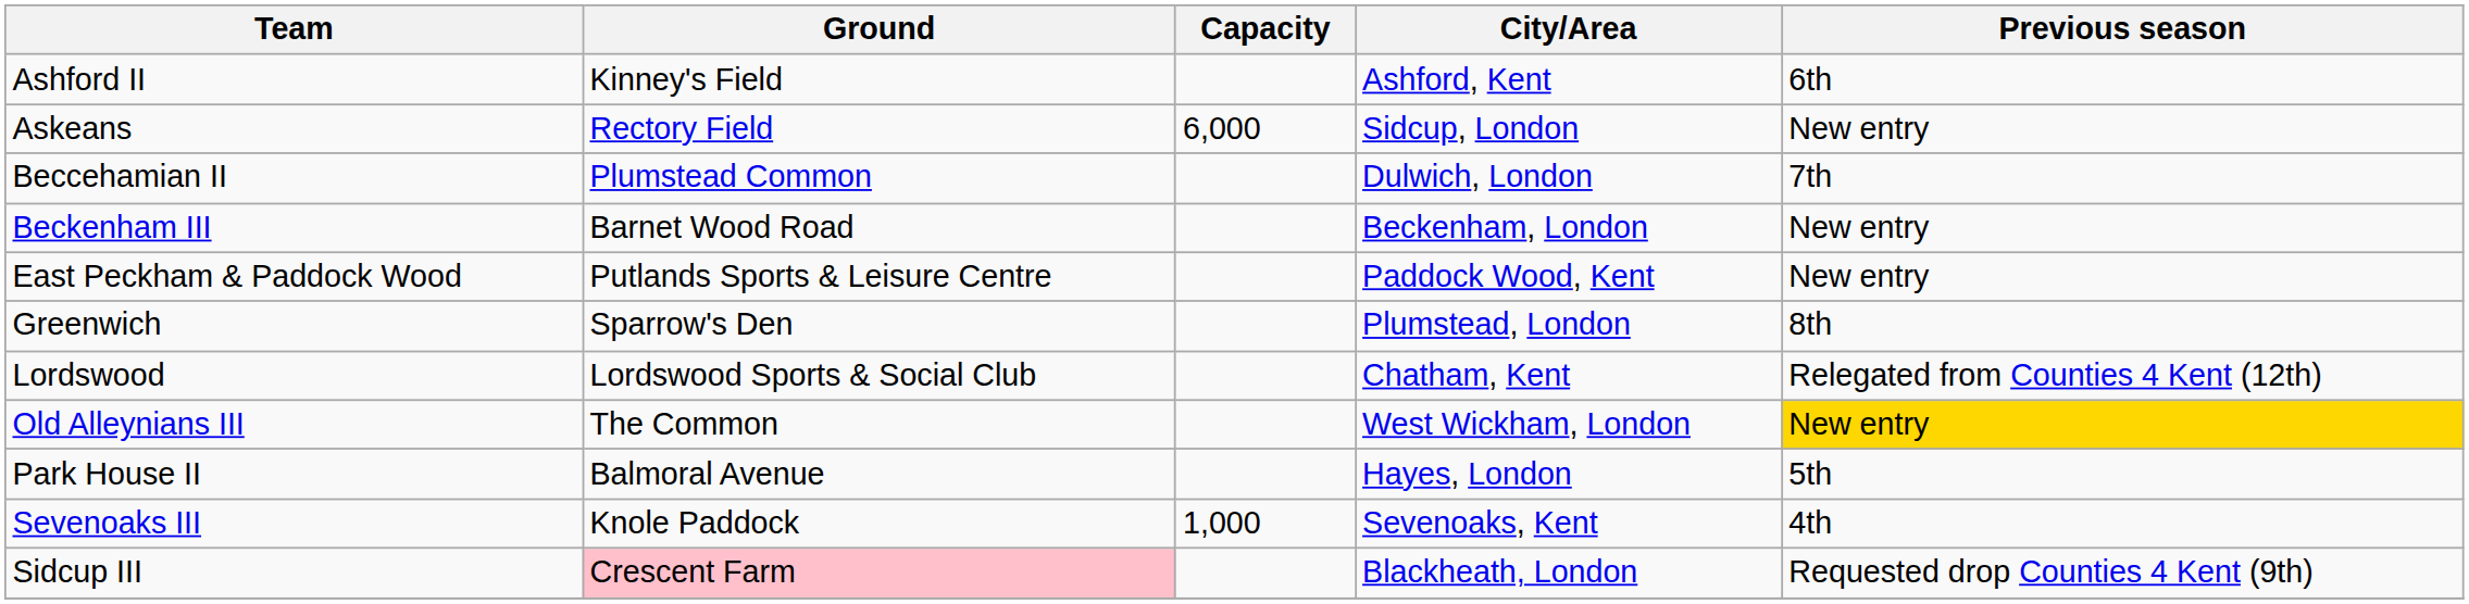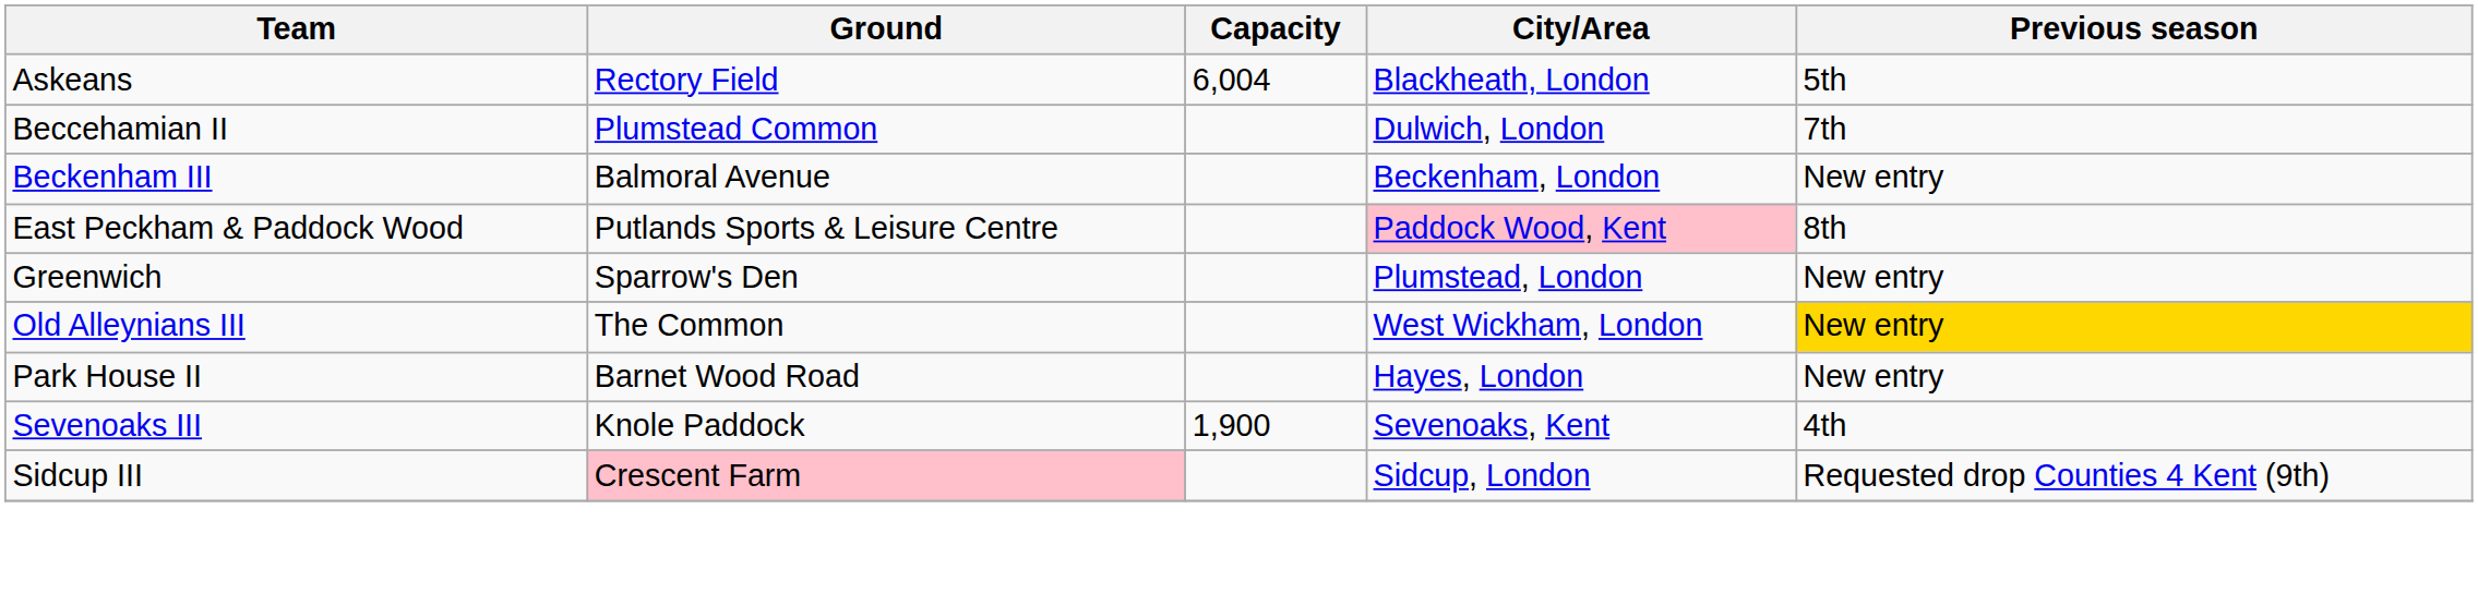- row: Ashford II | Kinney's Field | Ashford, Kent | 6th
Askeans | Capacity: 6,000 -> 6,004
Askeans | City/Area: Sidcup, London -> Blackheath, London
Askeans | Previous season: New entry -> 5th
Beckenham III | Ground: Barnet Wood Road -> Balmoral Avenue
East Peckham & Paddock Wood | City/Area: no background -> pink background
East Peckham & Paddock Wood | Previous season: New entry -> 8th
Greenwich | Previous season: 8th -> New entry
- row: Lordswood | Lordswood Sports & Social Club | Chatham, Kent | Relegated from Counties 4 Kent (12th)
Park House II | Ground: Balmoral Avenue -> Barnet Wood Road
Park House II | Previous season: 5th -> New entry
Sevenoaks III | Capacity: 1,000 -> 1,900
Sidcup III | City/Area: Blackheath, London -> Sidcup, London
